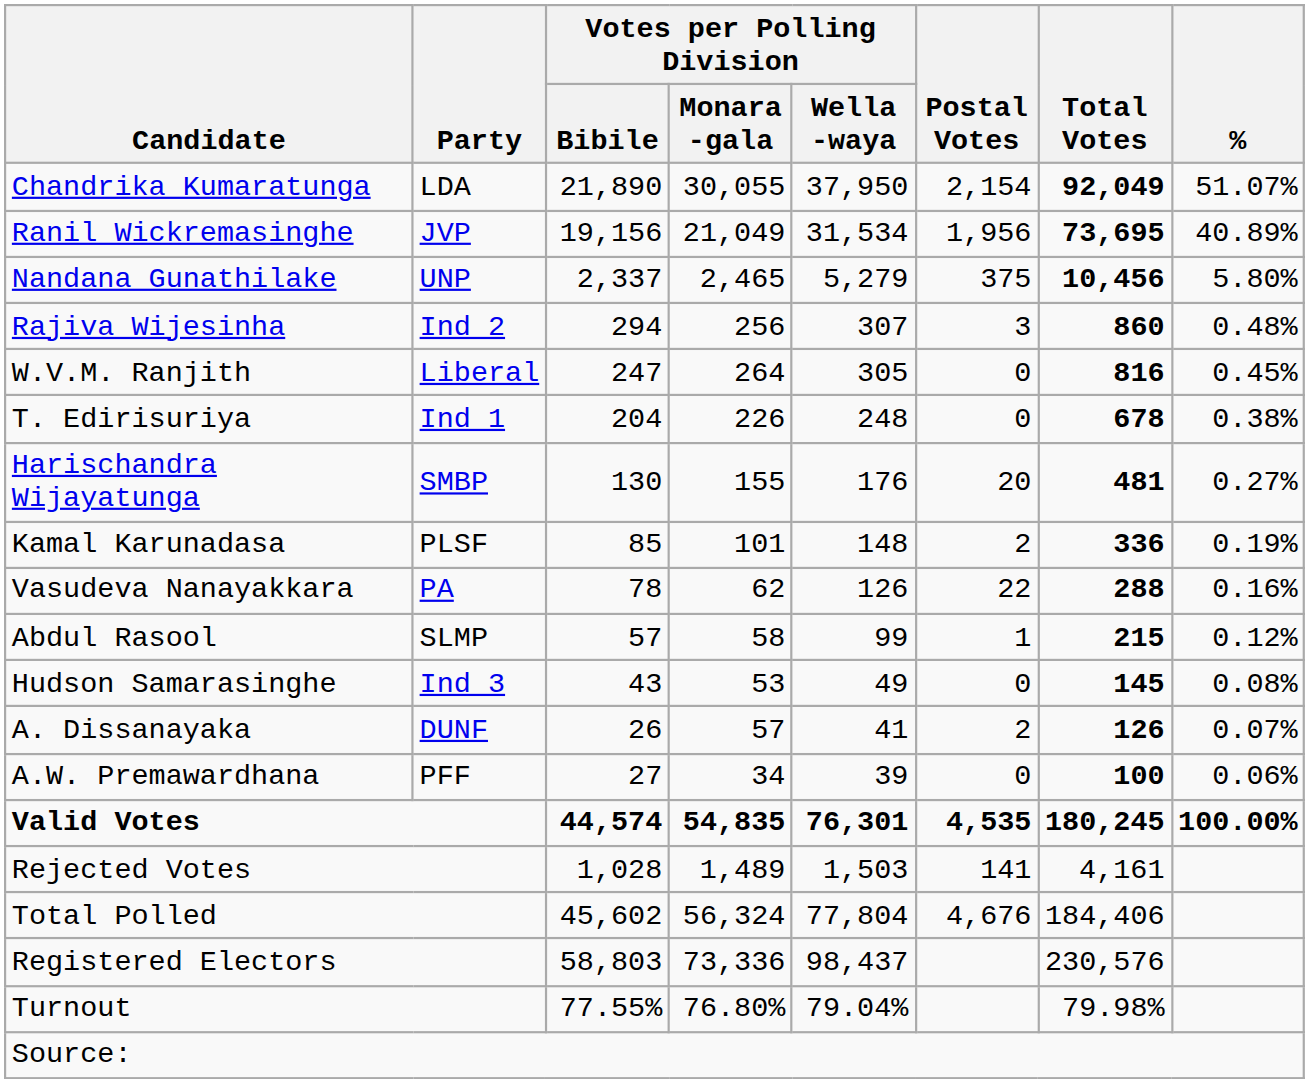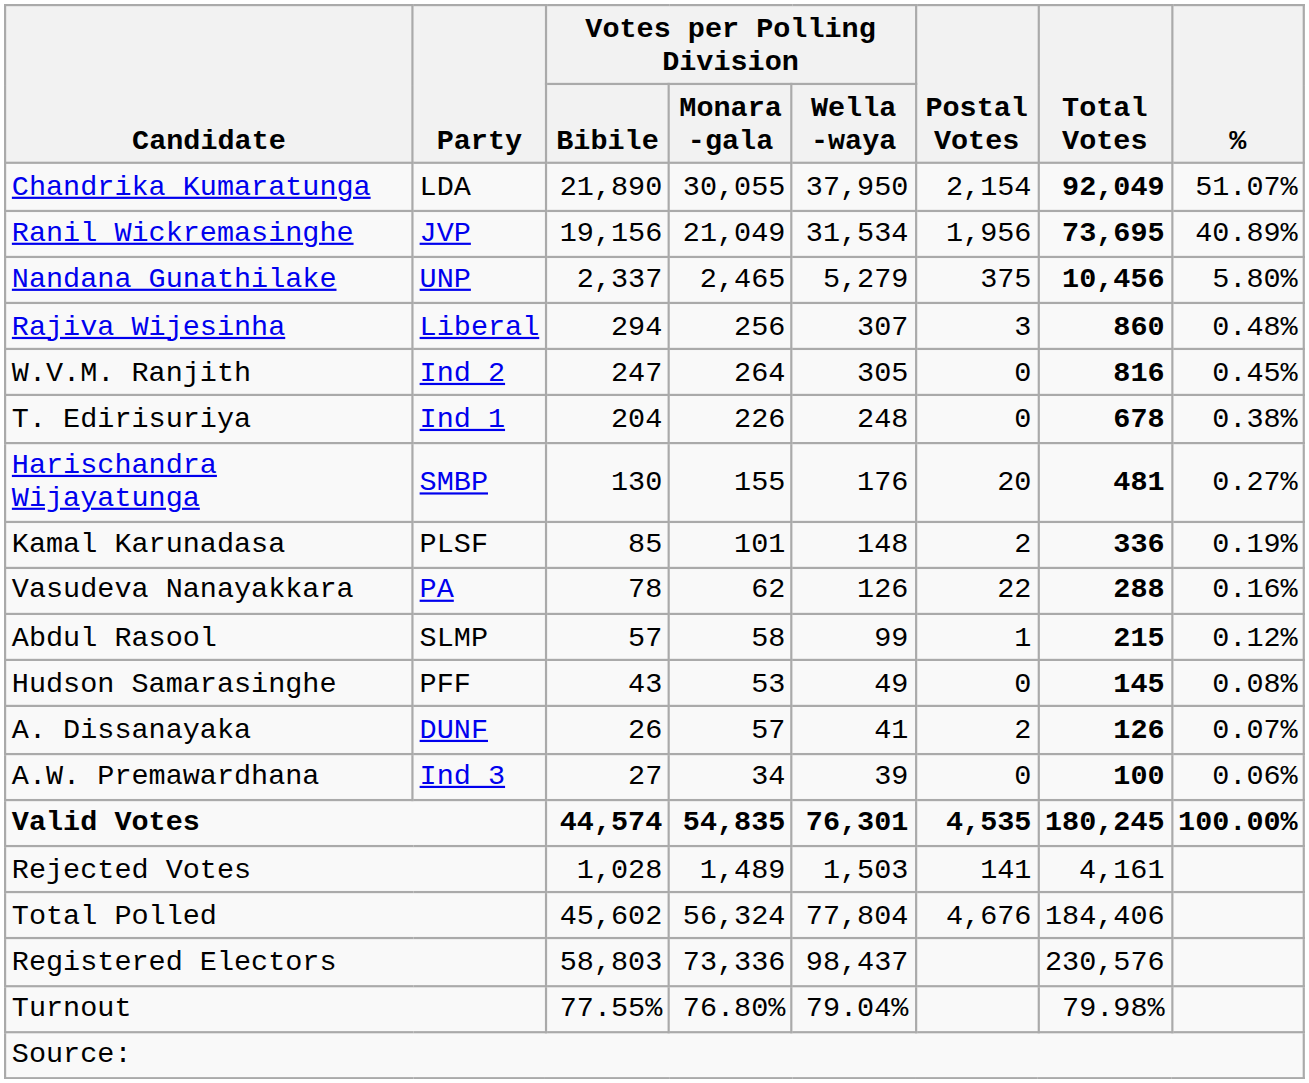Rajiva Wijesinha | Party: Ind 2 -> Liberal
W.V.M. Ranjith | Party: Liberal -> Ind 2
Hudson Samarasinghe | Party: Ind 3 -> PFF
A.W. Premawardhana | Party: PFF -> Ind 3
